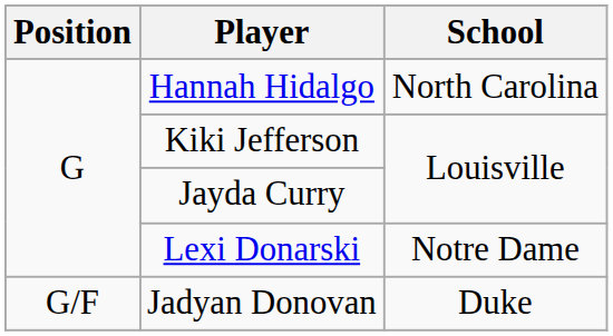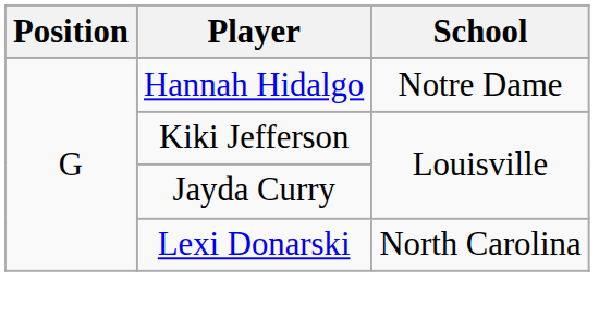Hannah Hidalgo | School: North Carolina -> Notre Dame
Lexi Donarski | School: Notre Dame -> North Carolina
- row: G/F | Jadyan Donovan | Duke
